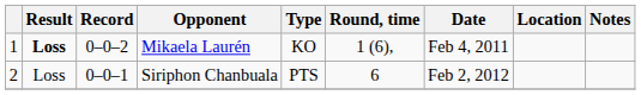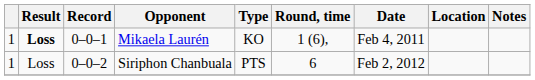Mikaela Laurén | Record: 0–0–2 -> 0–0–1
Siriphon Chanbuala | column 1: 2 -> 1
Siriphon Chanbuala | Record: 0–0–1 -> 0–0–2
